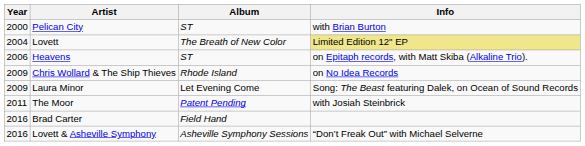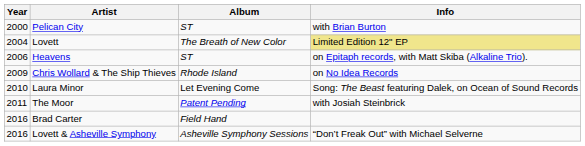Laura Minor | Year: 2009 -> 2010
